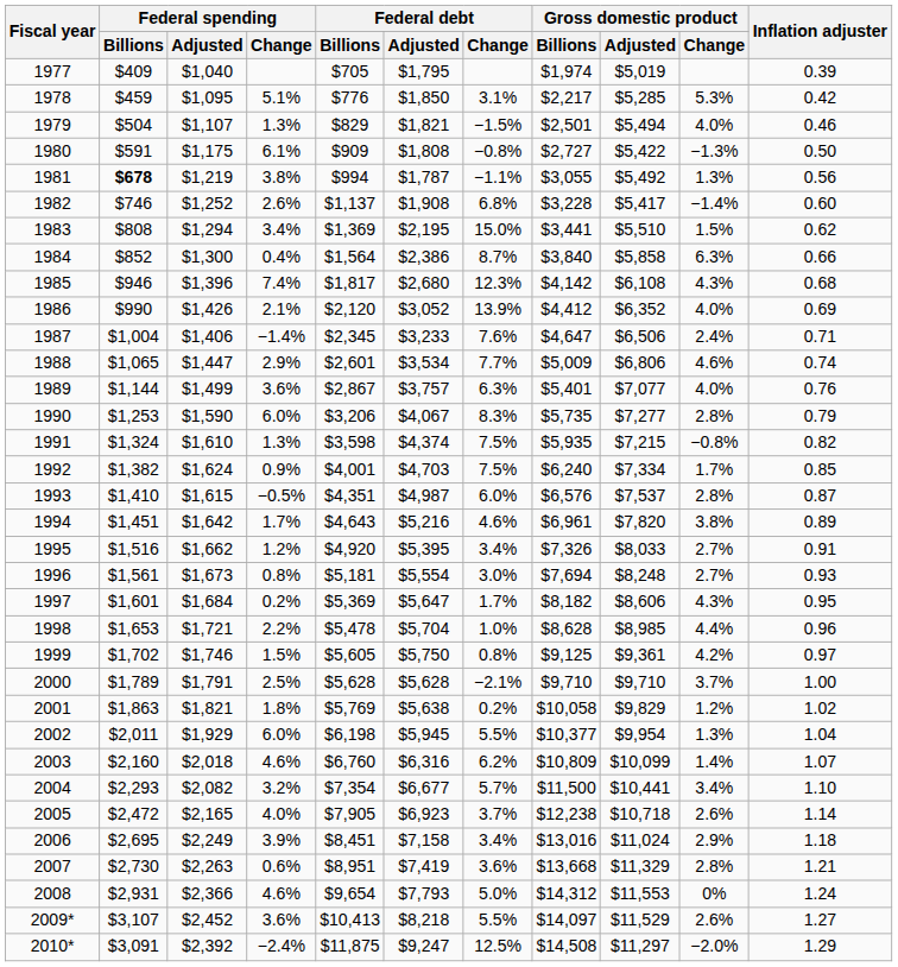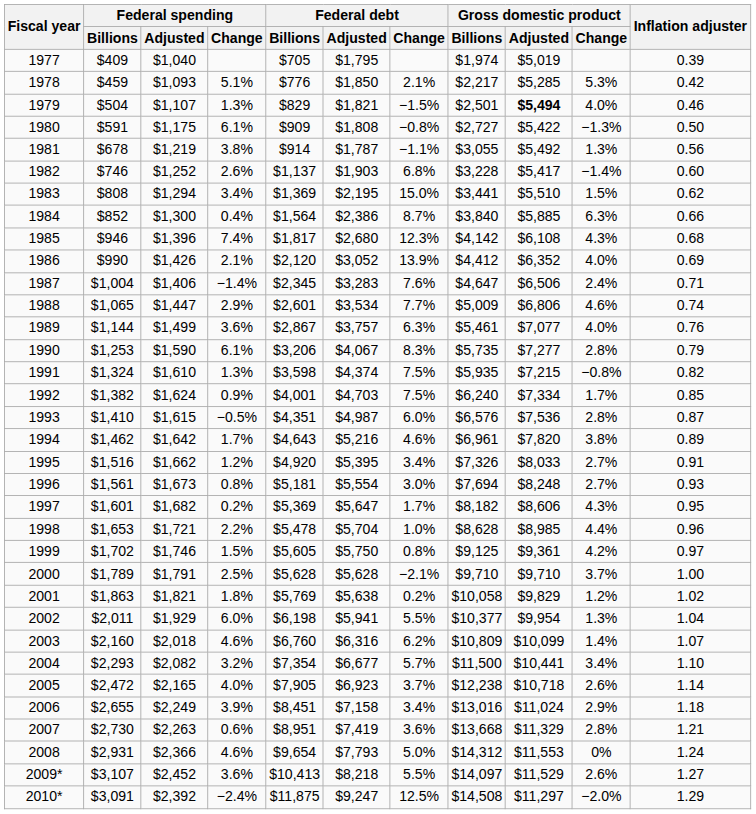1978 | Federal spending / Adjusted: $1,095 -> $1,093
1978 | Federal debt / Change: 3.1% -> 2.1%
1979 | Gross domestic product / Adjusted: normal -> bold
1981 | Federal spending / Billions: bold -> normal
1981 | Federal debt / Billions: $994 -> $914
1982 | Federal debt / Adjusted: $1,908 -> $1,903
1984 | Gross domestic product / Adjusted: $5,858 -> $5,885
1987 | Federal debt / Adjusted: $3,233 -> $3,283
1989 | Gross domestic product / Billions: $5,401 -> $5,461
1990 | Federal spending / Change: 6.0% -> 6.1%
1993 | Gross domestic product / Adjusted: $7,537 -> $7,536
1994 | Federal spending / Billions: $1,451 -> $1,462
1997 | Federal spending / Adjusted: $1,684 -> $1,682
2002 | Federal debt / Adjusted: $5,945 -> $5,941
2006 | Federal spending / Billions: $2,695 -> $2,655
